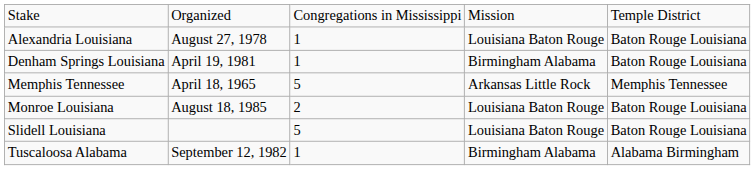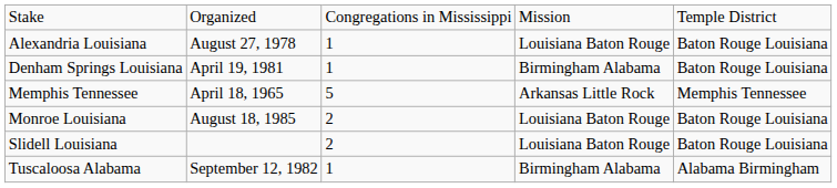Slidell Louisiana | column 3: 5 -> 2
